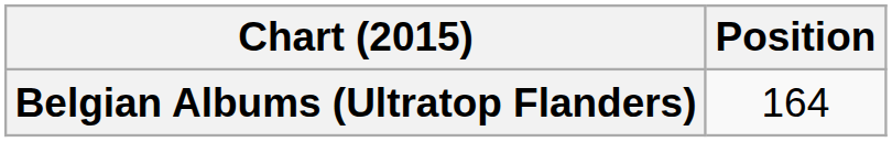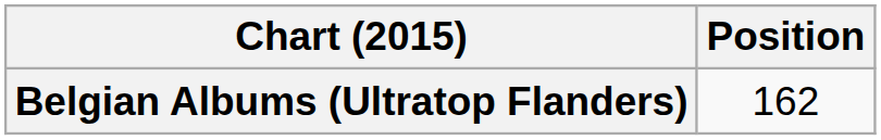Belgian Albums (Ultratop Flanders) | Position: 164 -> 162
